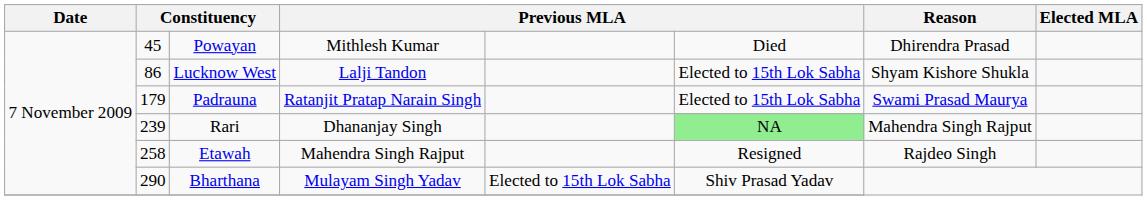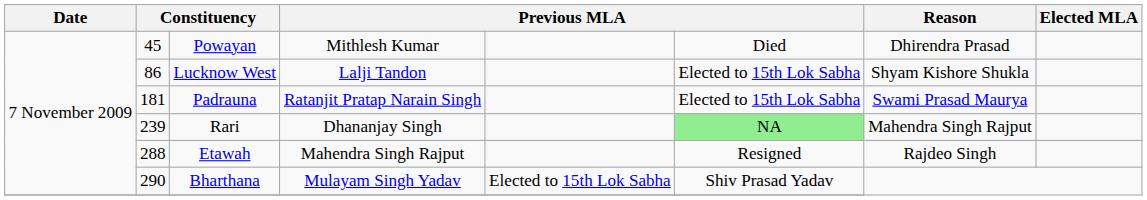Padrauna | column 2: 179 -> 181
Etawah | column 2: 258 -> 288
